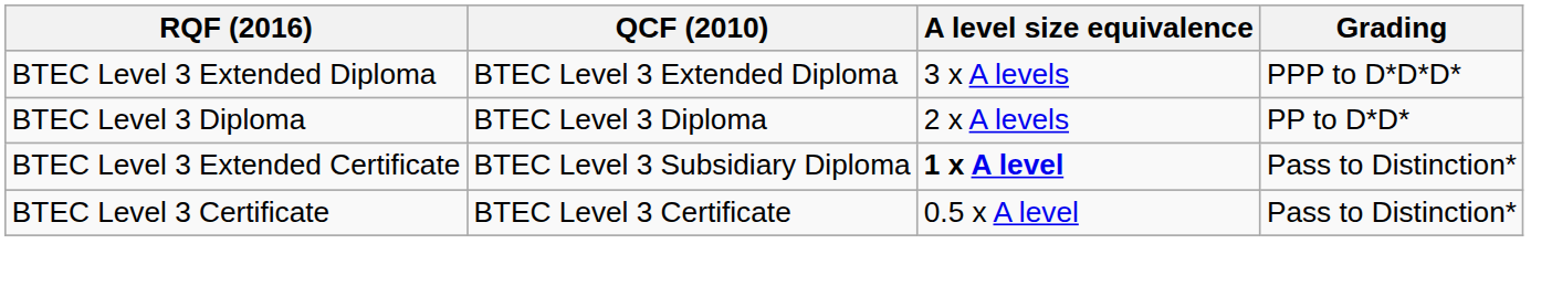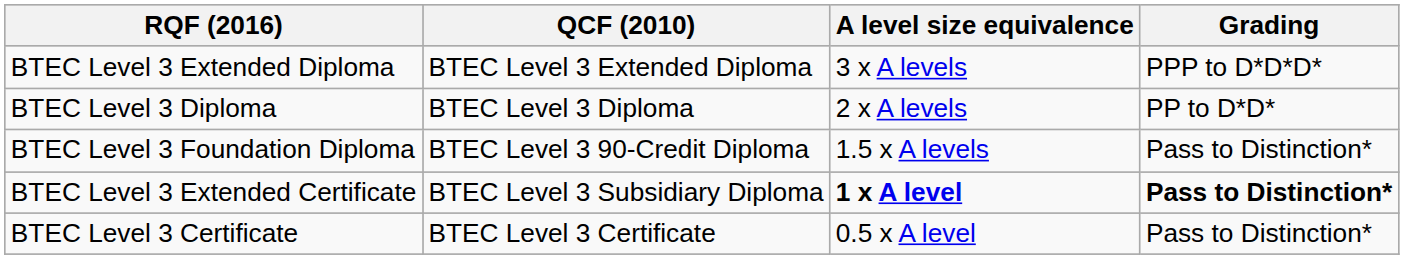+ row: BTEC Level 3 Foundation Diploma | BTEC Level 3 90-Credit Diploma | 1.5 x A levels | Pass to Distinction*
BTEC Level 3 Extended Certificate | Grading: normal -> bold
